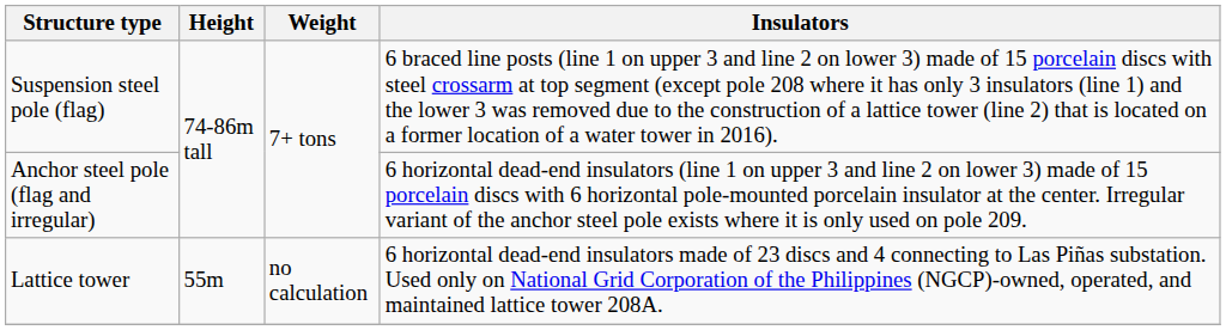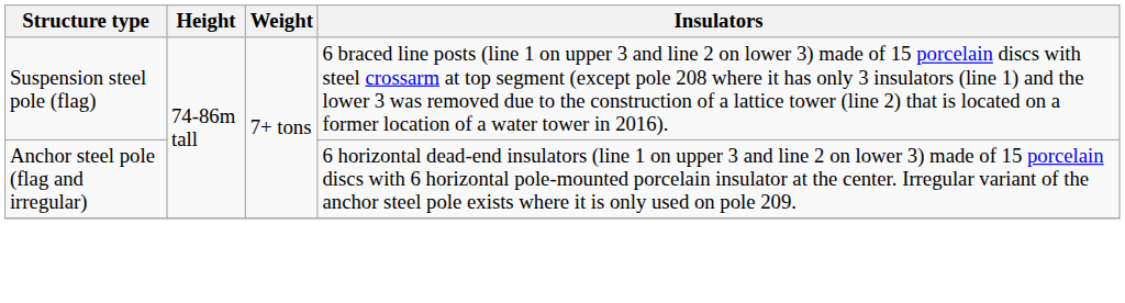- row: Lattice tower | 55m | no calculation | 6 horizontal dead-end insulators made of 23 discs and 4 connecting to Las Piñas substation. Used only on National Grid Corporation of the Philippines (NGCP)-owned, operated, and maintained lattice tower 208A.
